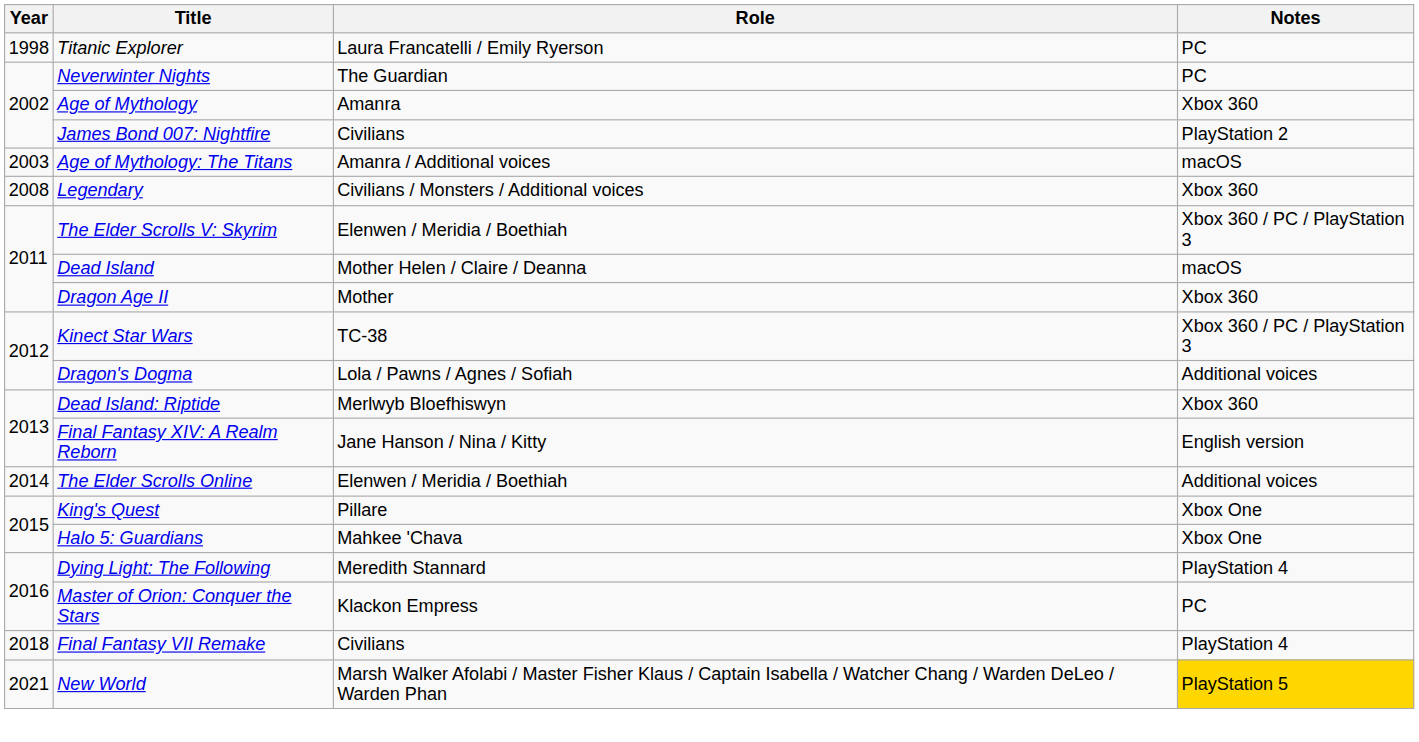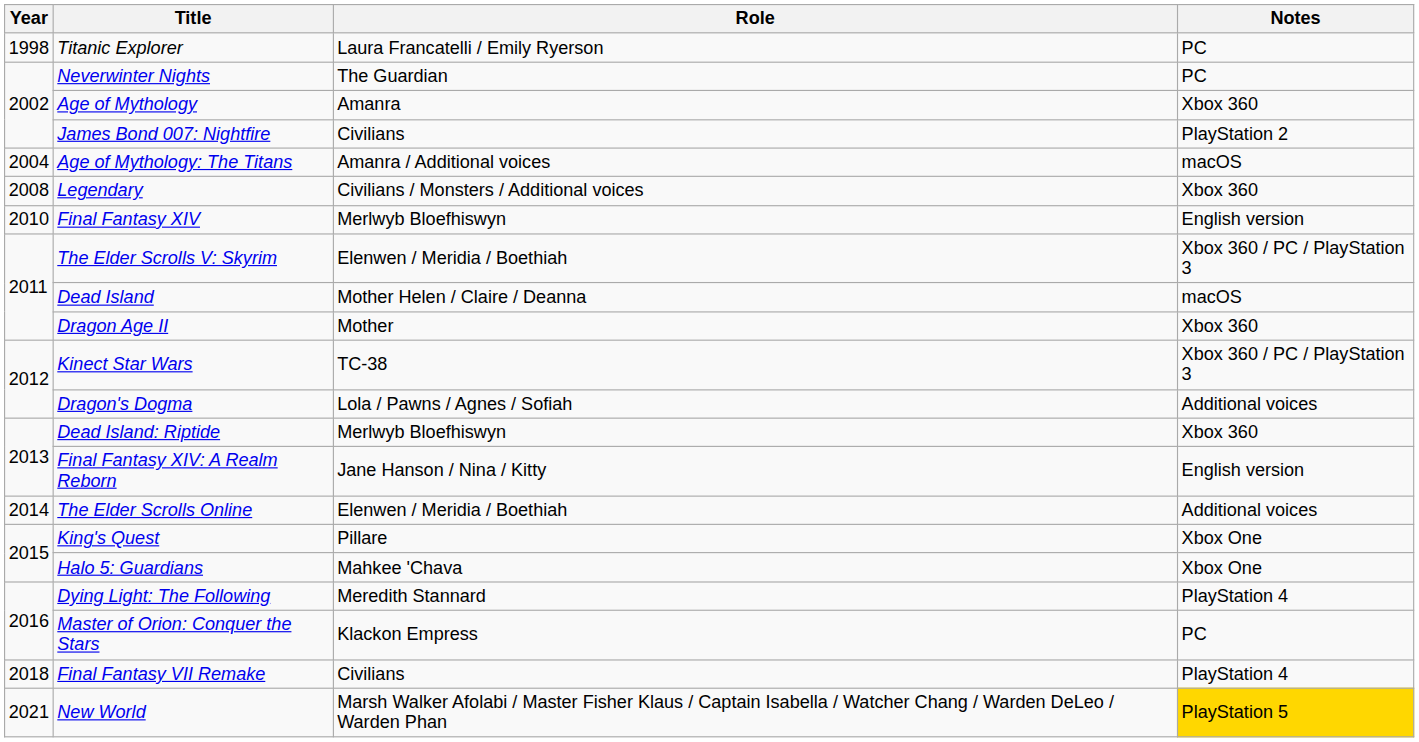Age of Mythology: The Titans | Year: 2003 -> 2004
+ row: 2010 | Final Fantasy XIV | Merlwyb Bloefhiswyn | English version
